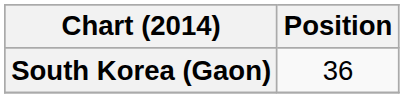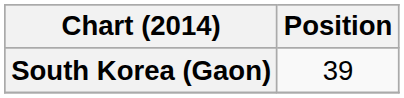South Korea (Gaon) | Position: 36 -> 39
